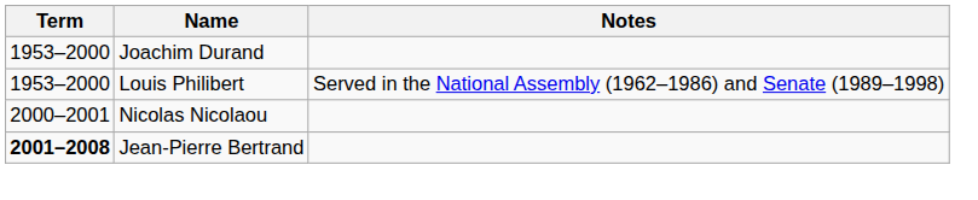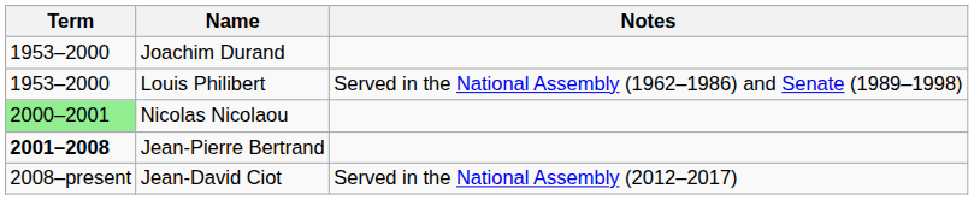Nicolas Nicolaou | Term: no background -> lightgreen background
+ row: 2008–present | Jean-David Ciot | Served in the National Assembly (2012–2017)
